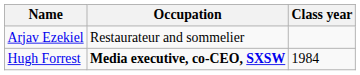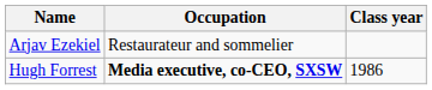Hugh Forrest | Class year: 1984 -> 1986
